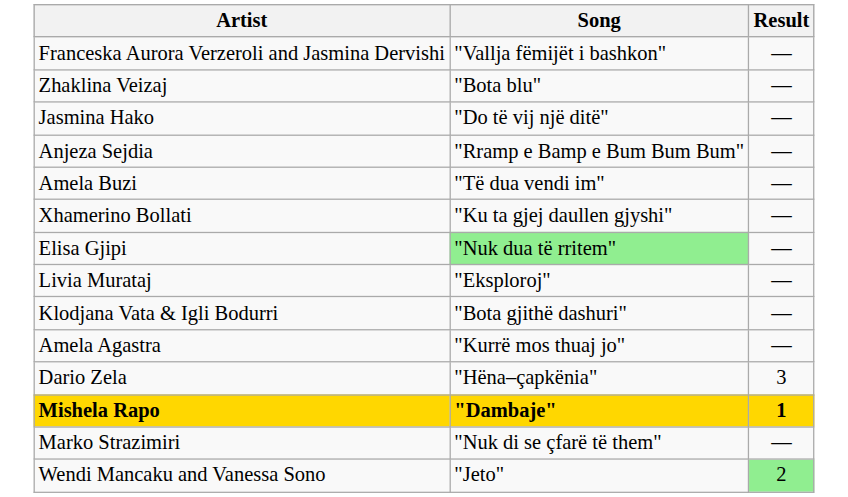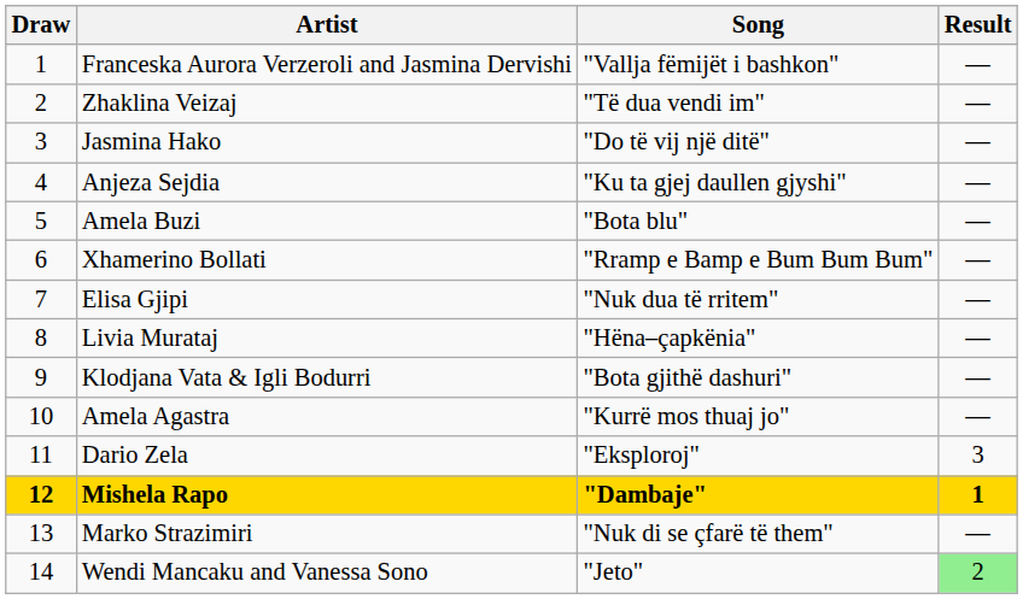+ column: Draw | 1 | 2 | 3 | 4 | 5 | 6 | 7 | 8 | 9 | 10 | 11 | 12 | 13 | 14
Zhaklina Veizaj | Song: "Bota blu" -> "Të dua vendi im"
Anjeza Sejdia | Song: "Rramp e Bamp e Bum Bum Bum" -> "Ku ta gjej daullen gjyshi"
Amela Buzi | Song: "Të dua vendi im" -> "Bota blu"
Xhamerino Bollati | Song: "Ku ta gjej daullen gjyshi" -> "Rramp e Bamp e Bum Bum Bum"
Elisa Gjipi | Song: lightgreen background -> no background
Livia Murataj | Song: "Eksploroj" -> "Hëna–çapkënia"
Dario Zela | Song: "Hëna–çapkënia" -> "Eksploroj"
